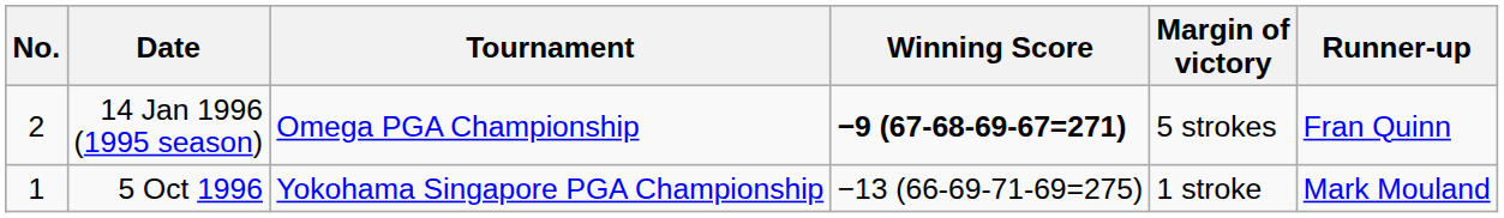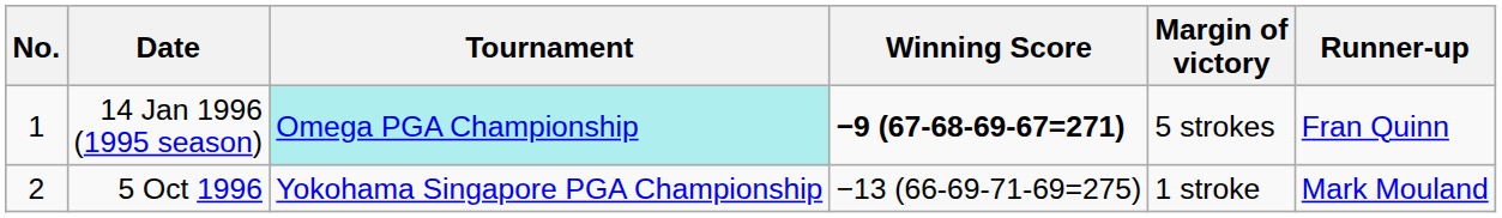14 Jan 1996 (1995 season) | No.: 2 -> 1
14 Jan 1996 (1995 season) | Tournament: no background -> paleturquoise background
5 Oct 1996 | No.: 1 -> 2
